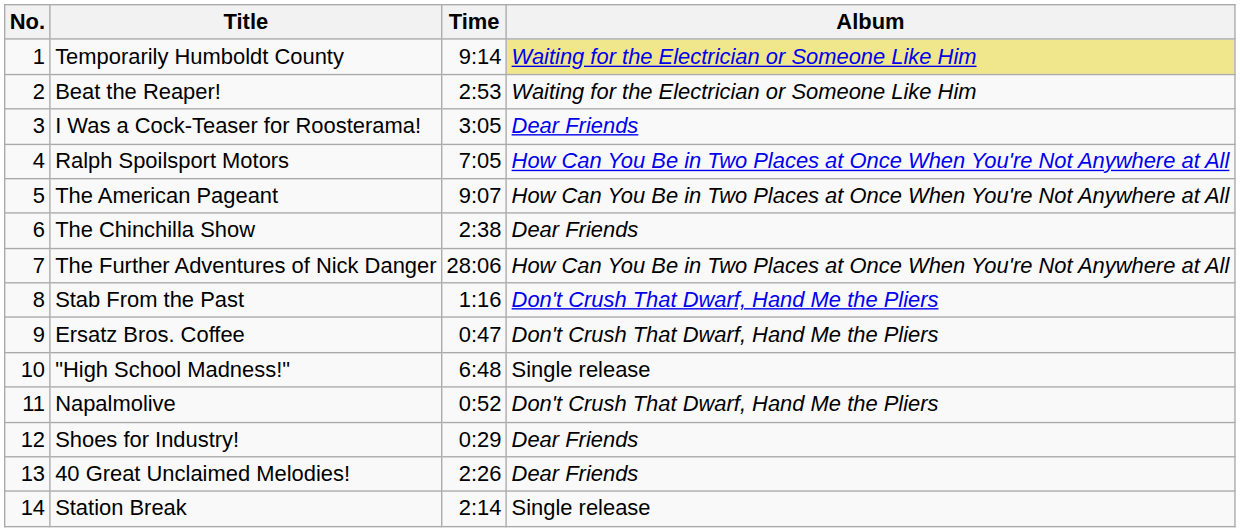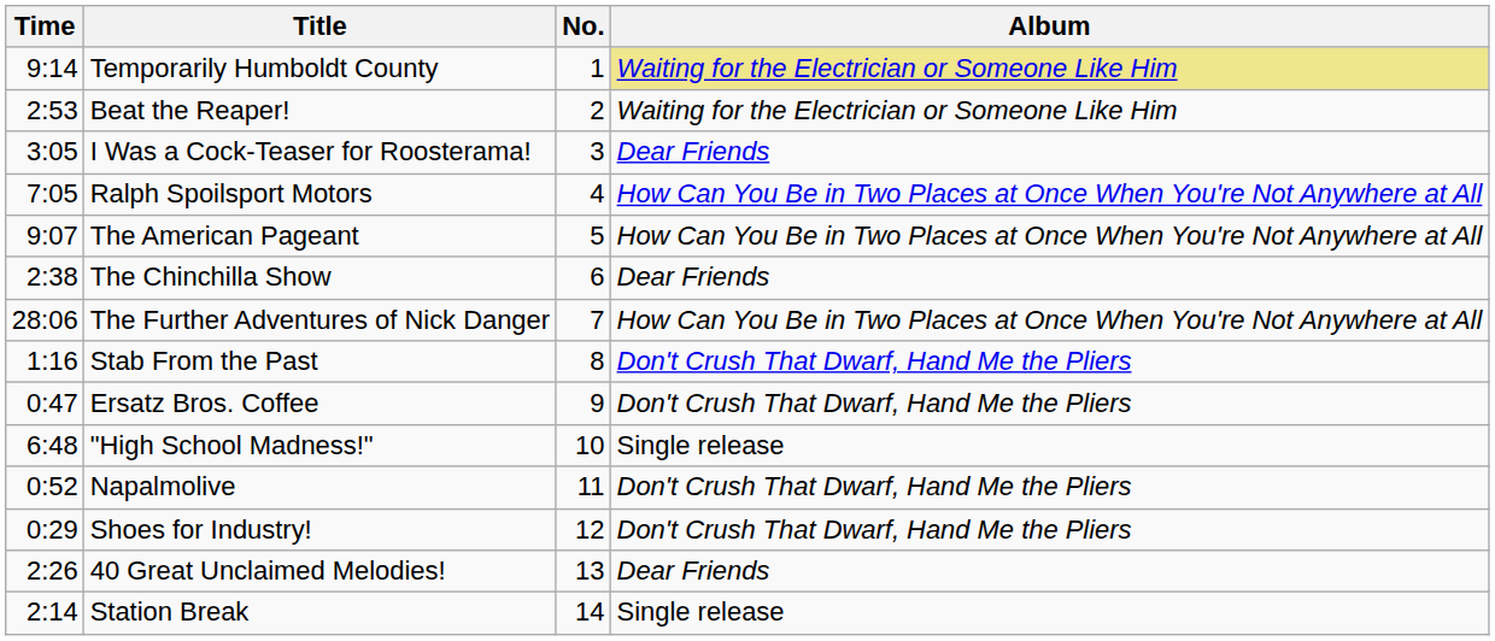columns swapped: No. <-> Time
Shoes for Industry! | Album: Dear Friends -> Don't Crush That Dwarf, Hand Me the Pliers
